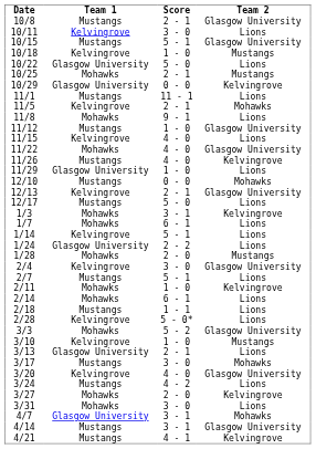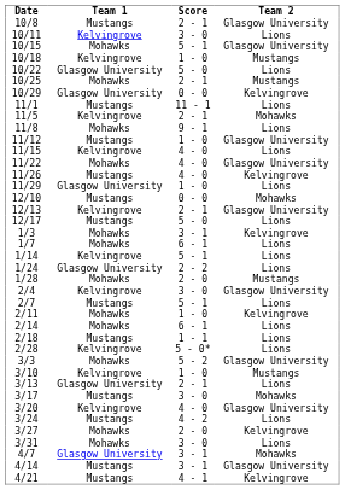10/15 | Team 1: Mustangs -> Mohawks
